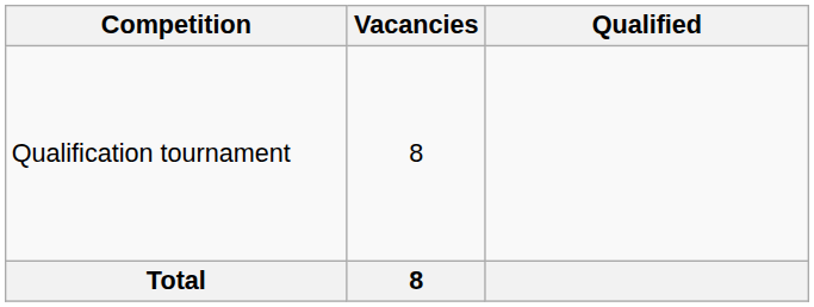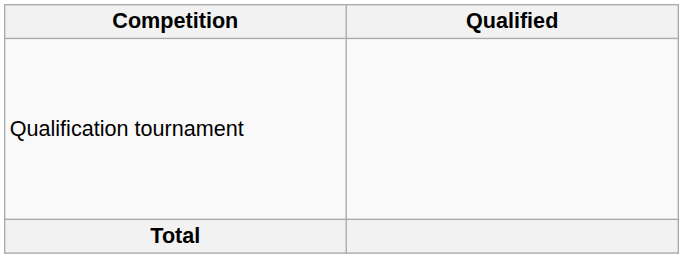- column: Vacancies | 8 | 8
